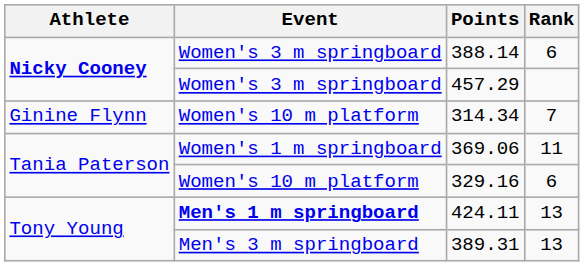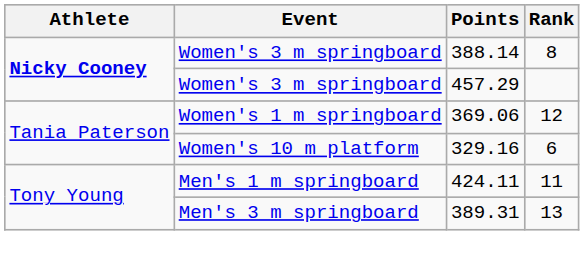388.14 | Rank: 6 -> 8
- row: Ginine Flynn | Women's 10 m platform | 314.34 | 7
369.06 | Rank: 11 -> 12
424.11 | Event: bold -> normal
424.11 | Rank: 13 -> 11
